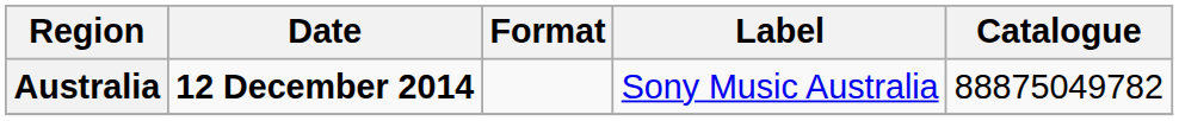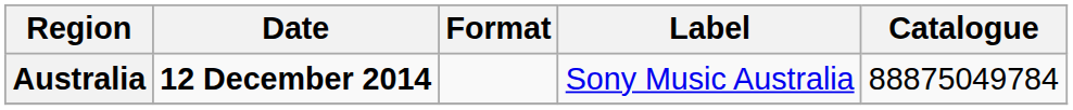Australia | Catalogue: 88875049782 -> 88875049784
